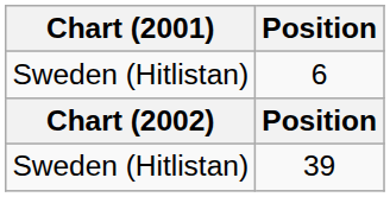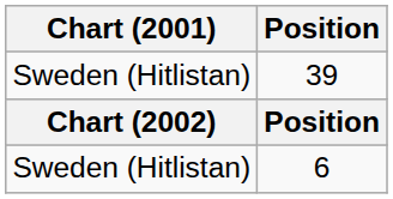rows swapped: 6 <-> 39
